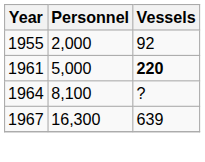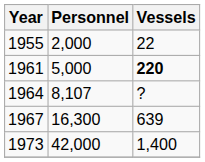1955 | Vessels: 92 -> 22
1964 | Personnel: 8,100 -> 8,107
+ row: 1973 | 42,000 | 1,400
